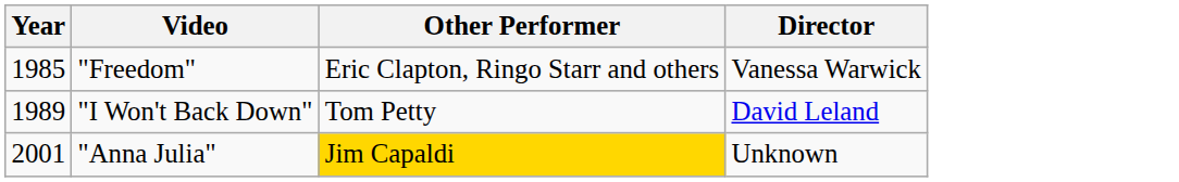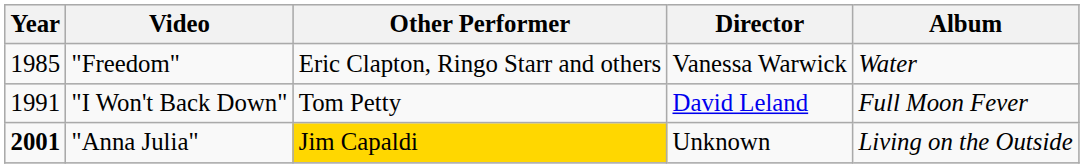+ column: Album | Water | Full Moon Fever | Living on the Outside
"I Won't Back Down" | Year: 1989 -> 1991
"Anna Julia" | Year: normal -> bold
